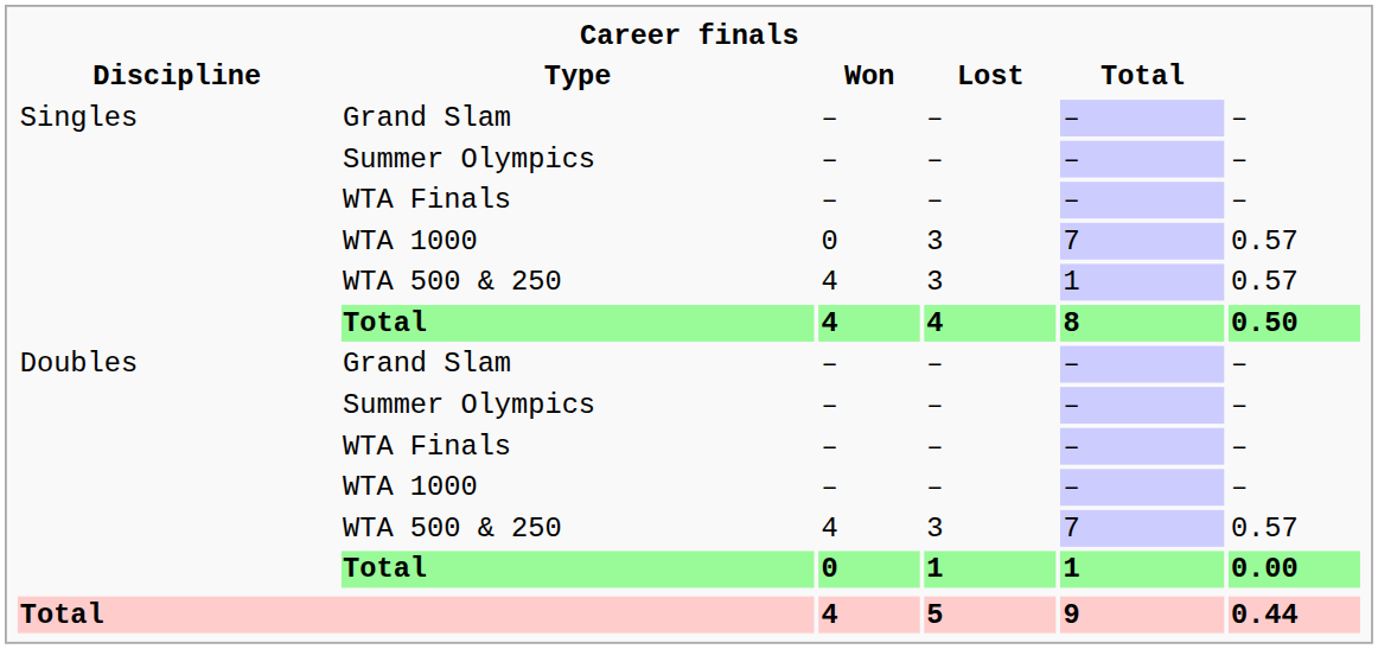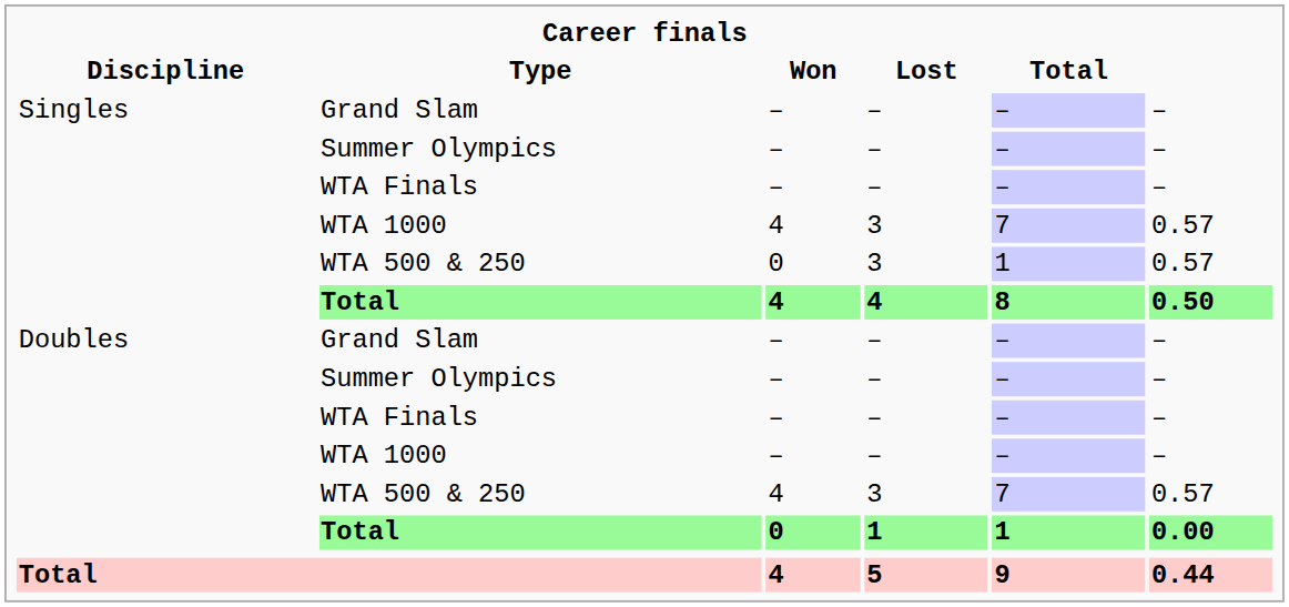Singles / WTA 1000 | Won: 0 -> 4
Singles / WTA 500 & 250 | Won: 4 -> 0
